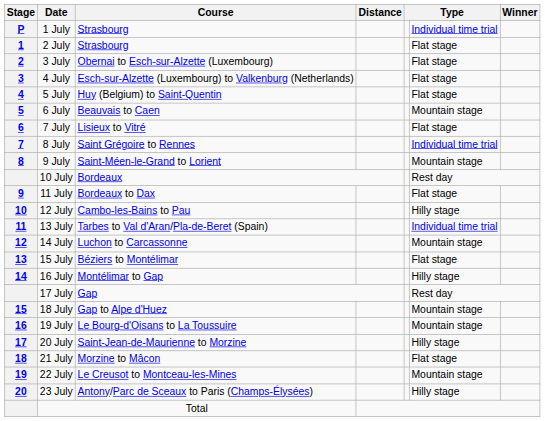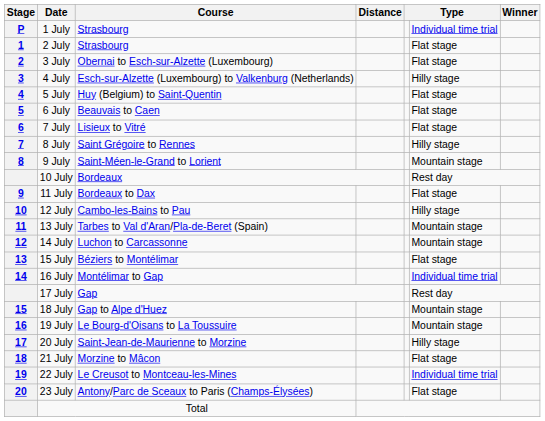4 July | column 6: Flat stage -> Hilly stage
6 July | column 6: Mountain stage -> Flat stage
8 July | column 6: Individual time trial -> Hilly stage
13 July | column 6: Individual time trial -> Mountain stage
16 July | column 6: Hilly stage -> Individual time trial
22 July | column 6: Mountain stage -> Individual time trial
23 July | column 6: Hilly stage -> Flat stage
